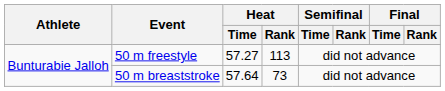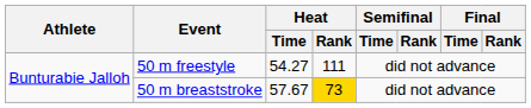50 m freestyle | Heat / Time: 57.27 -> 54.27
50 m freestyle | Heat / Rank: 113 -> 111
50 m breaststroke | Heat / Time: 57.64 -> 57.67
50 m breaststroke | Heat / Rank: no background -> gold background
